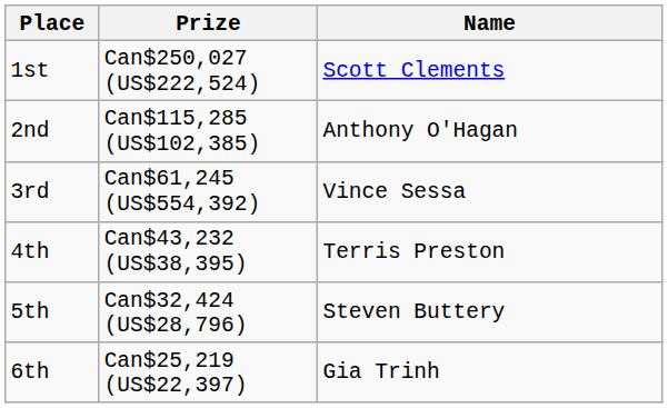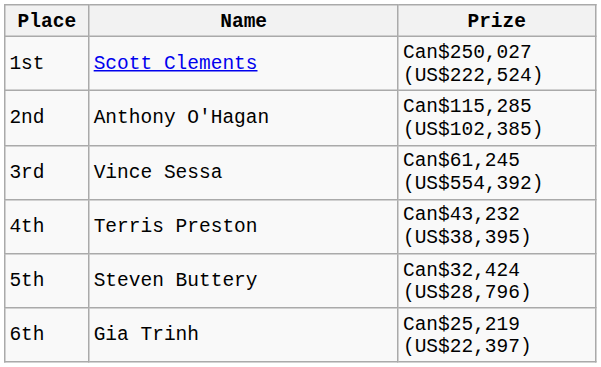columns swapped: Name <-> Prize
